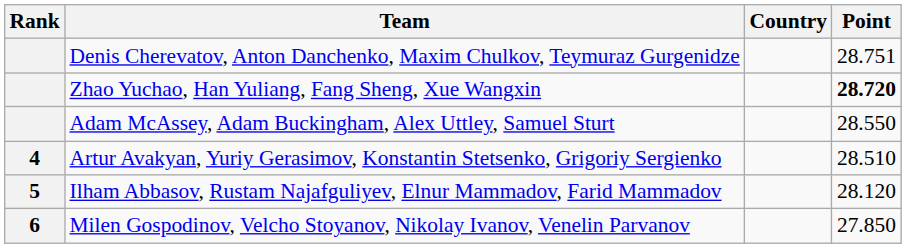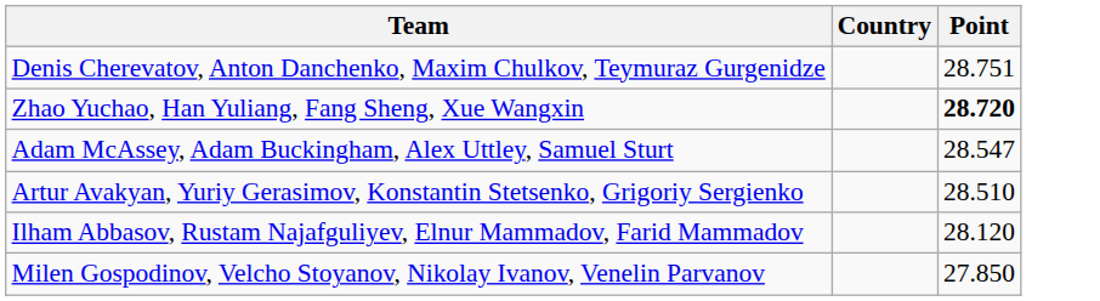- column: Rank | 4 | 5 | 6
Adam McAssey, Adam Buckingham, Alex Uttley, Samuel Sturt | Point: 28.550 -> 28.547
